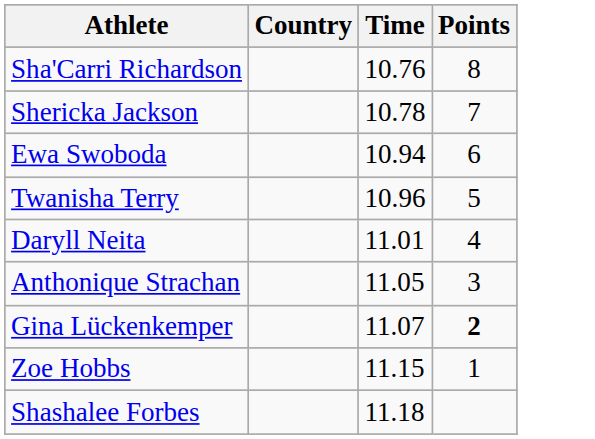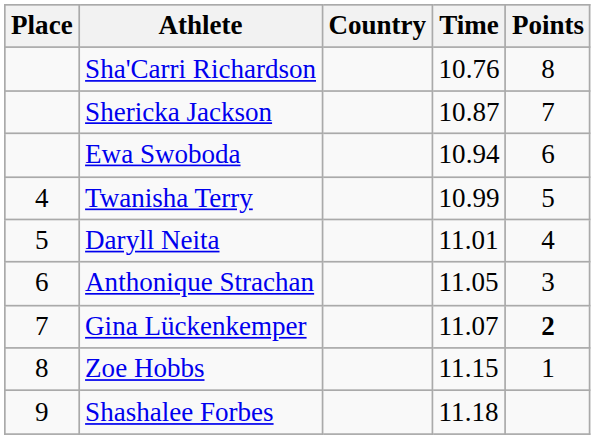+ column: Place | 4 | 5 | 6 | 7 | 8 | 9
Shericka Jackson | Time: 10.78 -> 10.87
Twanisha Terry | Time: 10.96 -> 10.99
